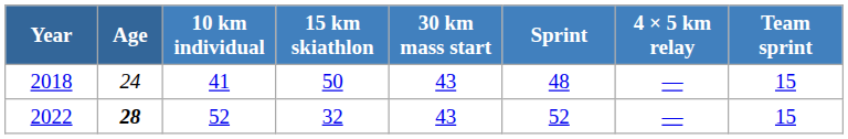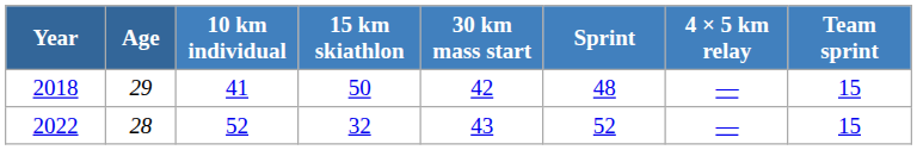2018 | Age: 24 -> 29
2018 | 30 km mass start: 43 -> 42
2022 | Age: bold -> normal
